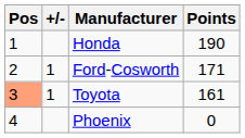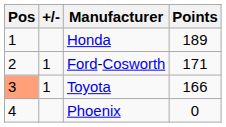Honda | Points: 190 -> 189
Toyota | Points: 161 -> 166
